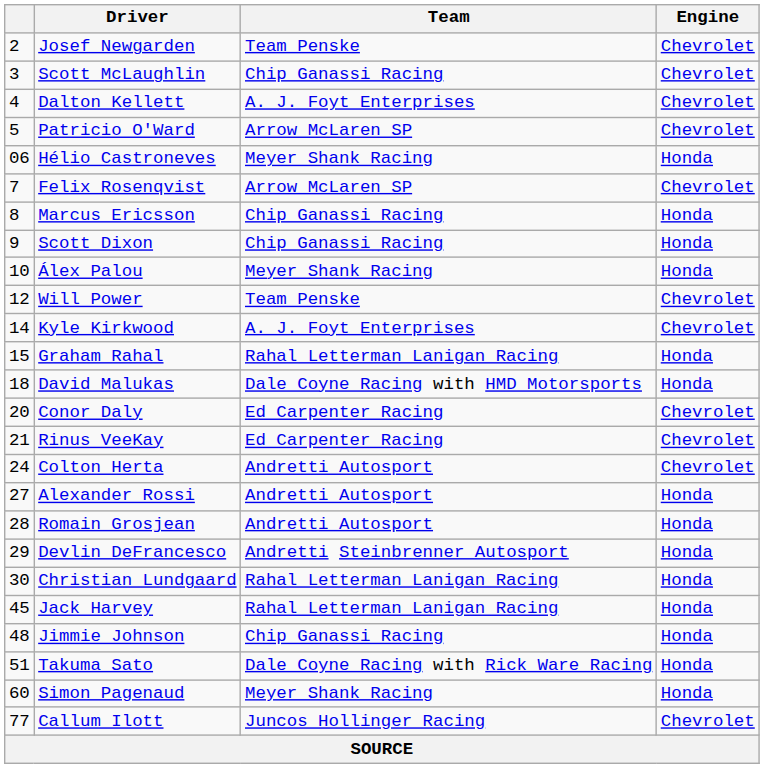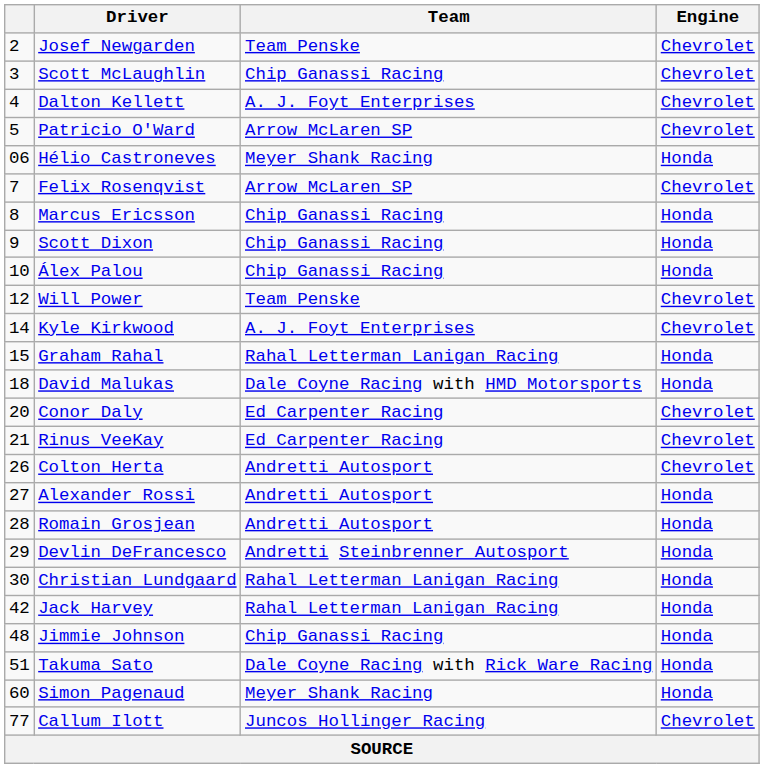Álex Palou | Team: Meyer Shank Racing -> Chip Ganassi Racing
Colton Herta | column 1: 24 -> 26
Jack Harvey | column 1: 45 -> 42
